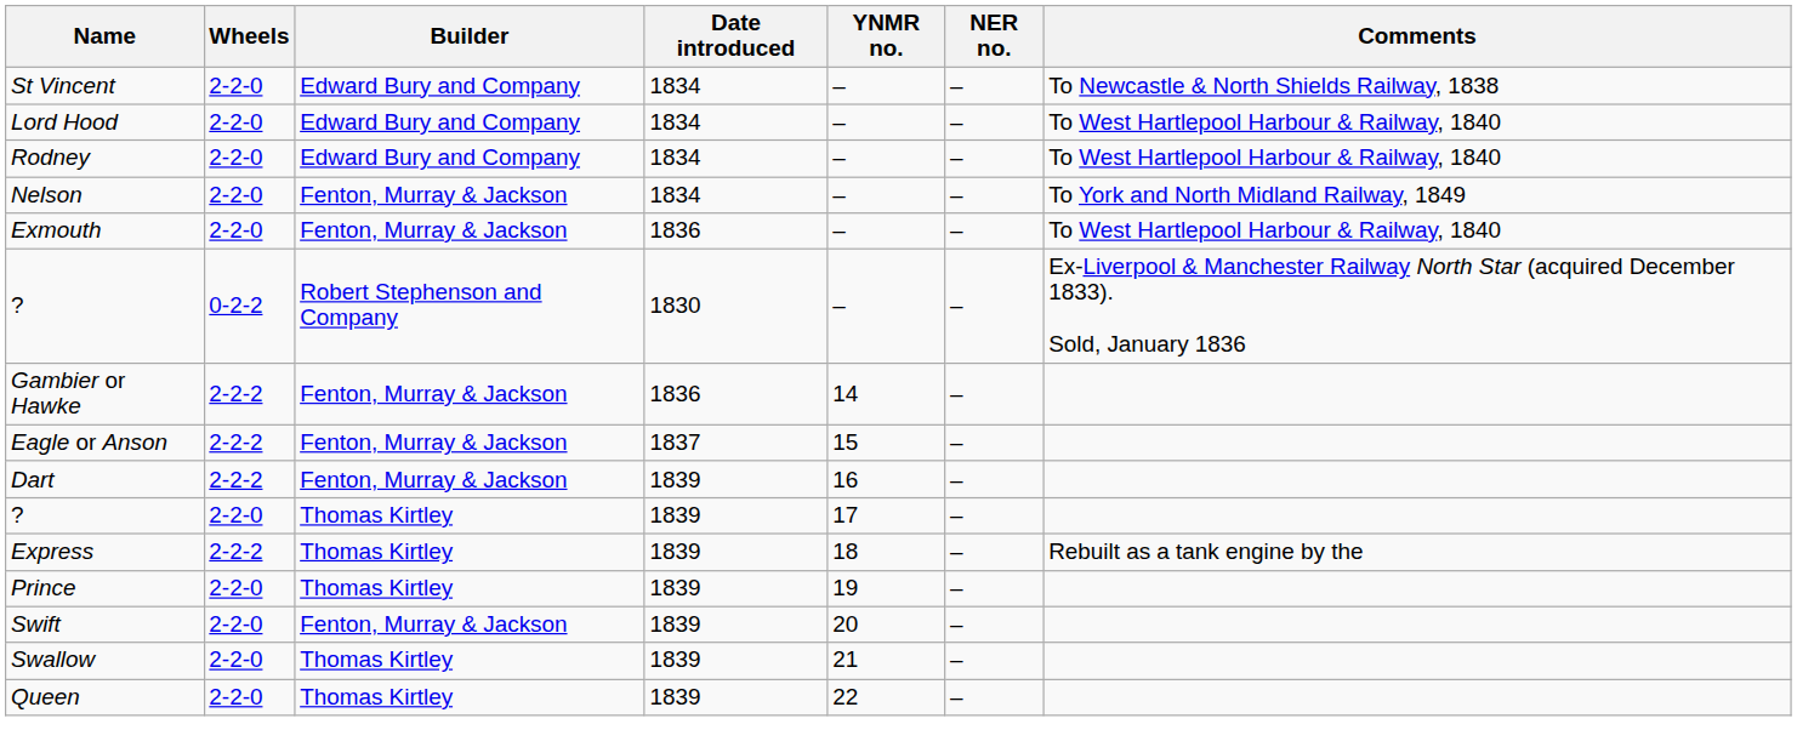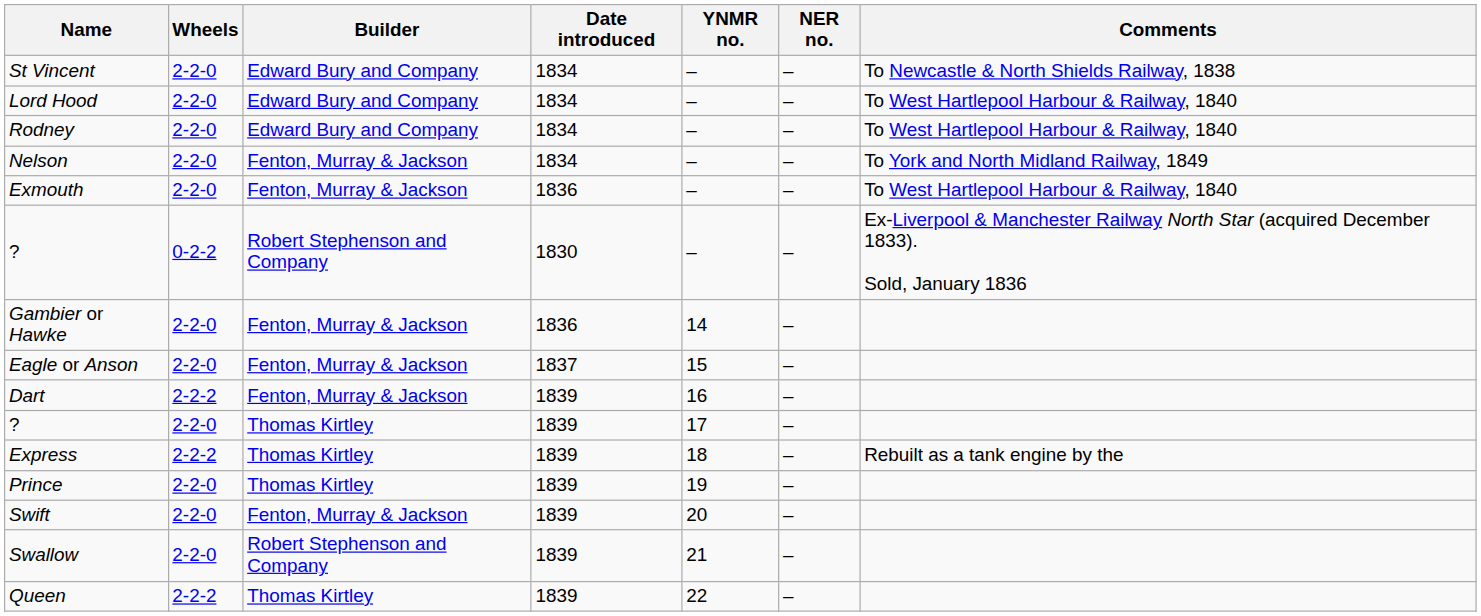Gambier or Hawke | Wheels: 2-2-2 -> 2-2-0
Eagle or Anson | Wheels: 2-2-2 -> 2-2-0
Swallow | Builder: Thomas Kirtley -> Robert Stephenson and Company
Queen | Wheels: 2-2-0 -> 2-2-2
